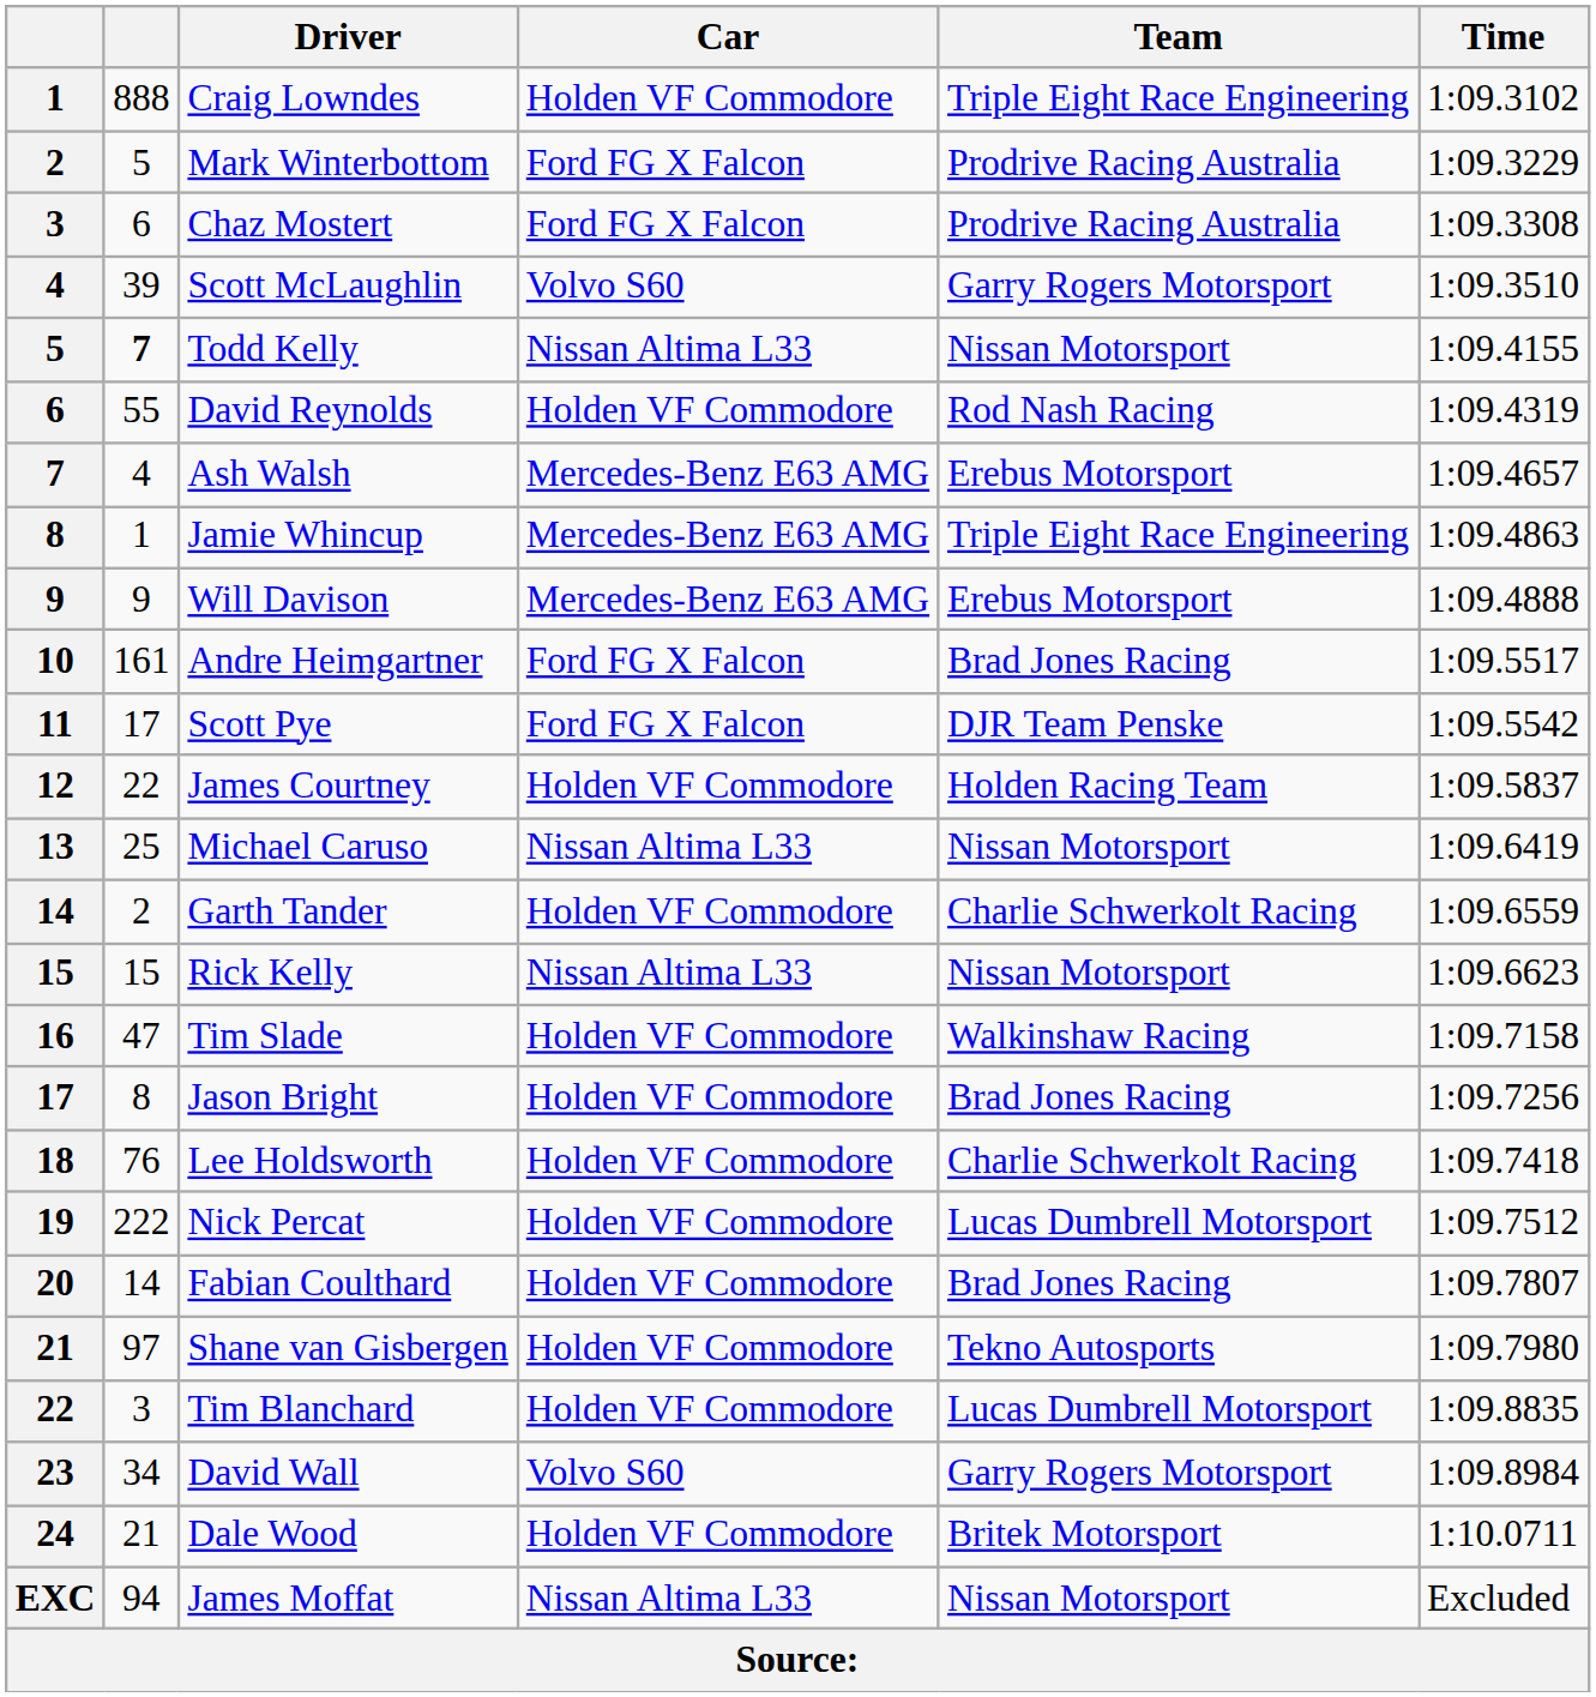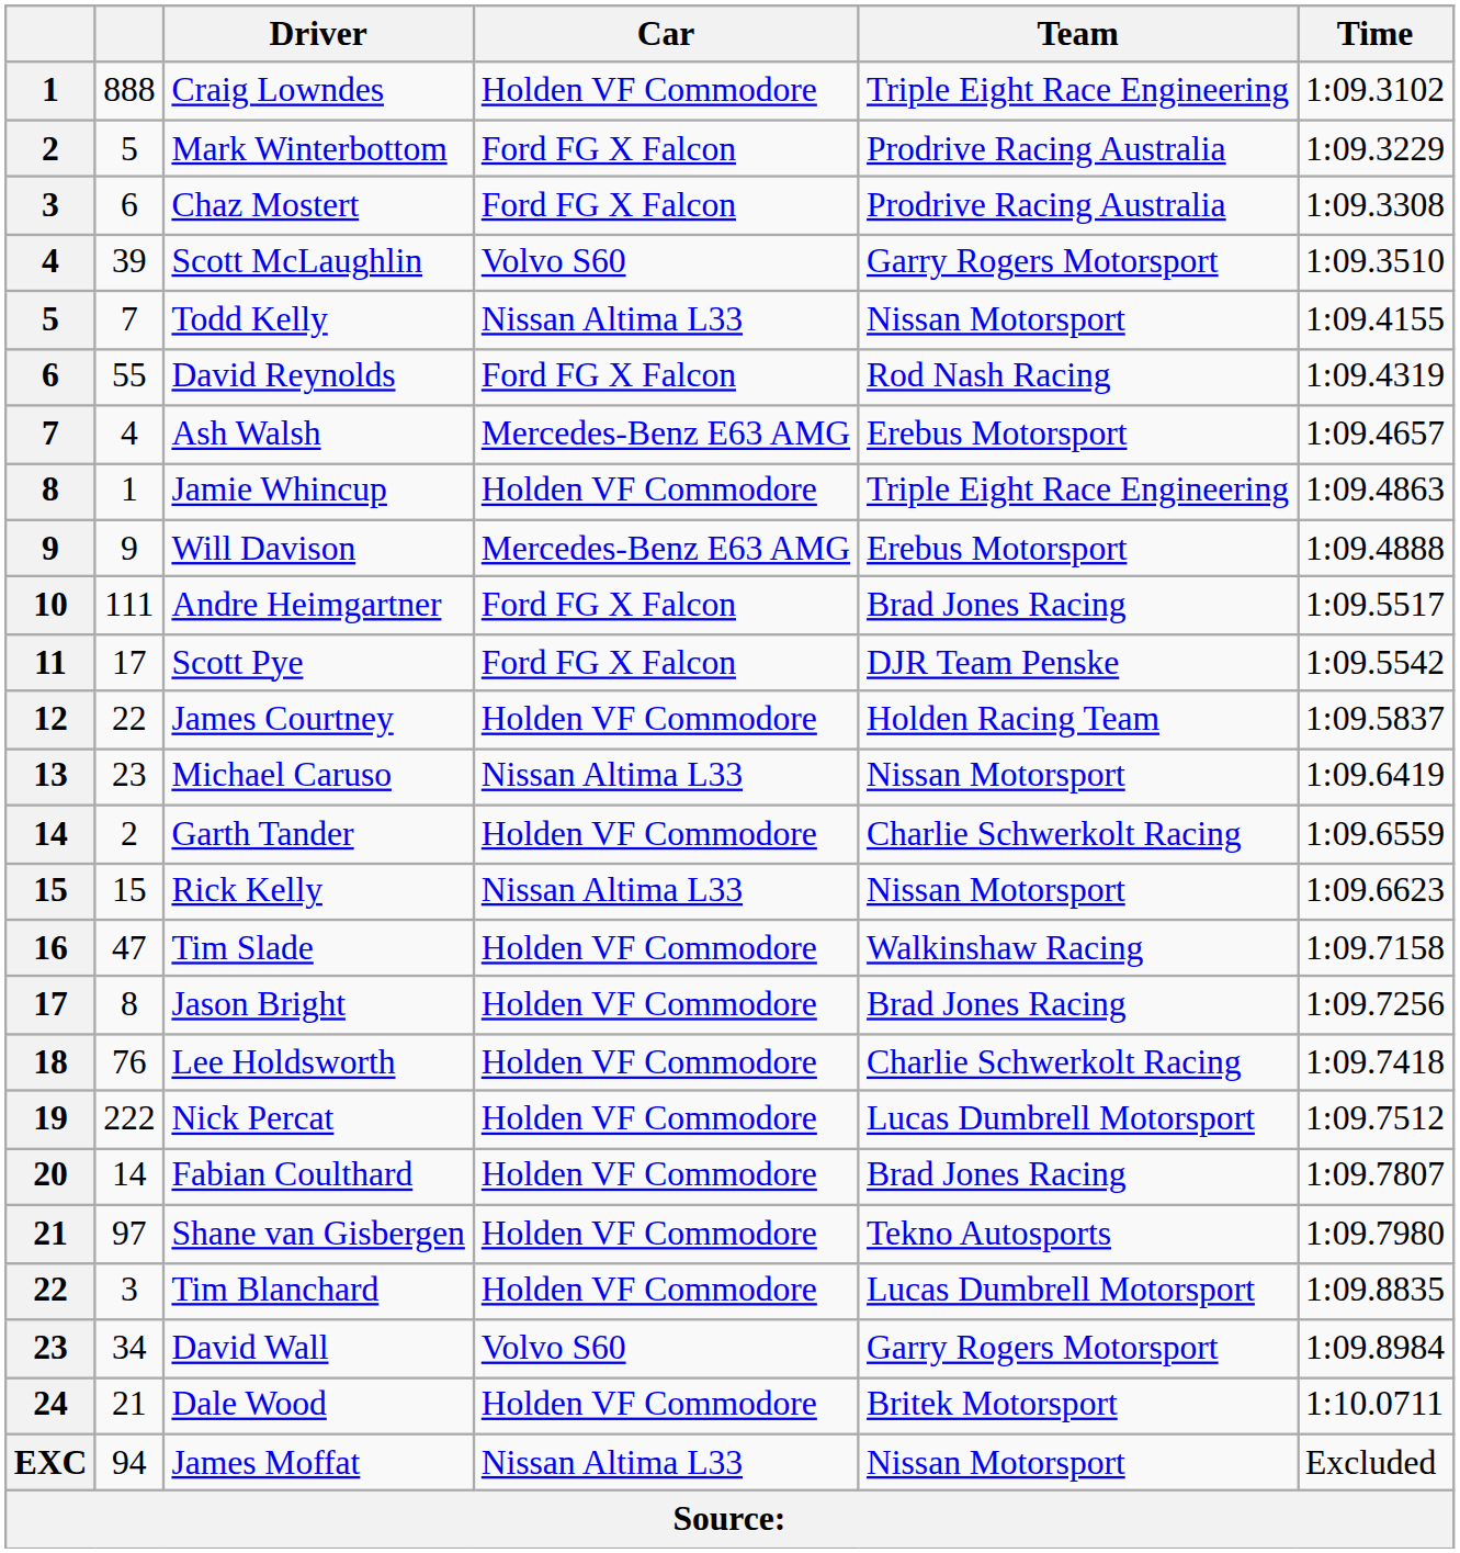Todd Kelly | column 2: bold -> normal
David Reynolds | Car: Holden VF Commodore -> Ford FG X Falcon
Jamie Whincup | Car: Mercedes-Benz E63 AMG -> Holden VF Commodore
Andre Heimgartner | column 2: 161 -> 111
Michael Caruso | column 2: 25 -> 23
